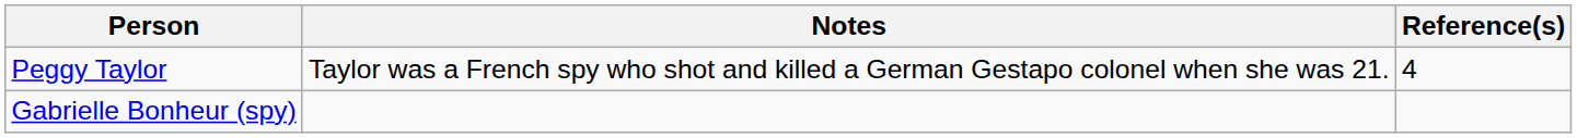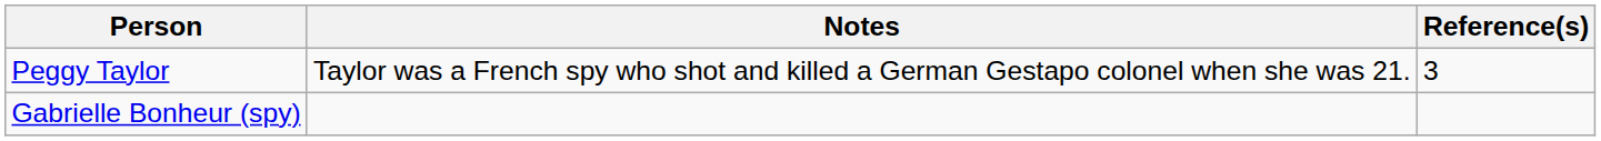Peggy Taylor | Reference(s): 4 -> 3
